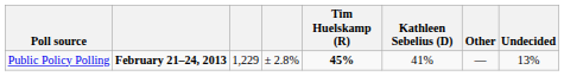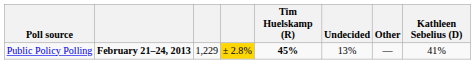columns swapped: Kathleen Sebelius (D) <-> Undecided
Public Policy Polling | column 4: no background -> gold background
